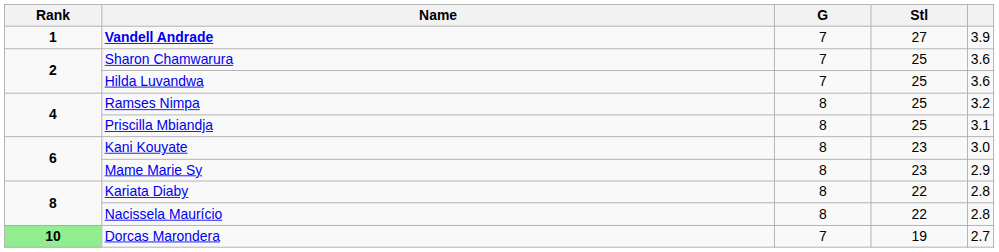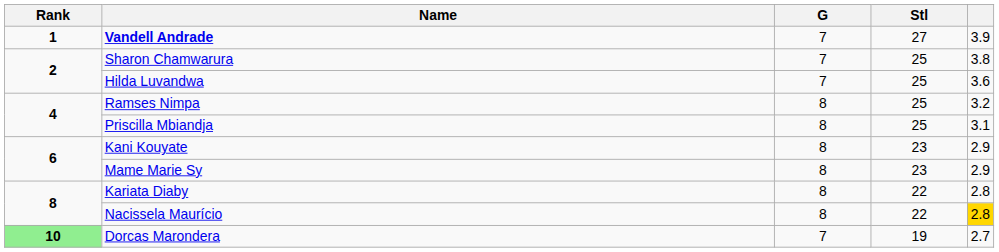Sharon Chamwarura | column 5: 3.6 -> 3.8
Kani Kouyate | column 5: 3.0 -> 2.9
Nacissela Maurício | column 5: no background -> gold background
